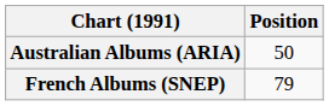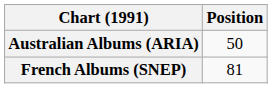French Albums (SNEP) | Position: 79 -> 81
